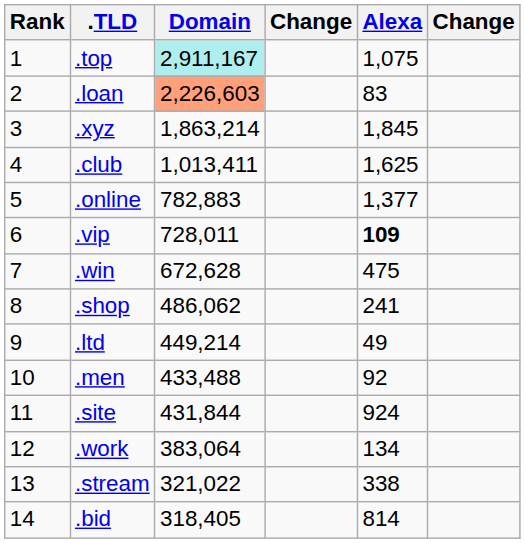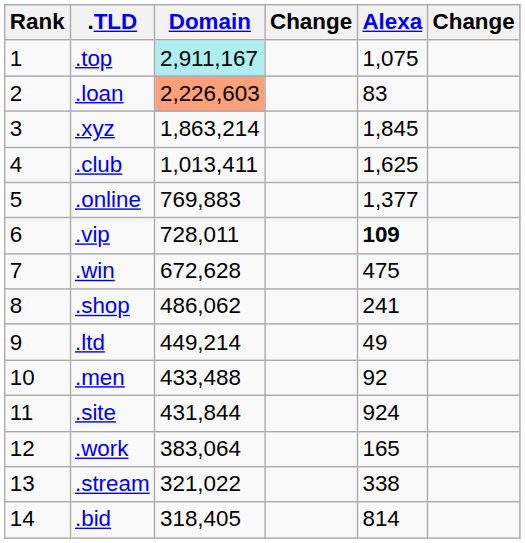.online | Domain: 782,883 -> 769,883
.work | Alexa: 134 -> 165
